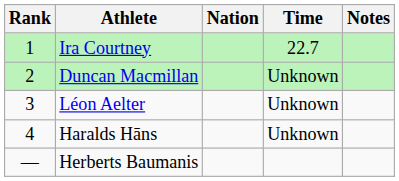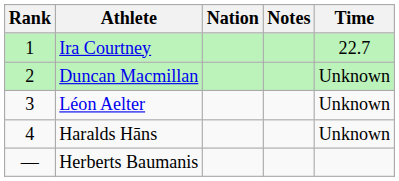columns swapped: Time <-> Notes
